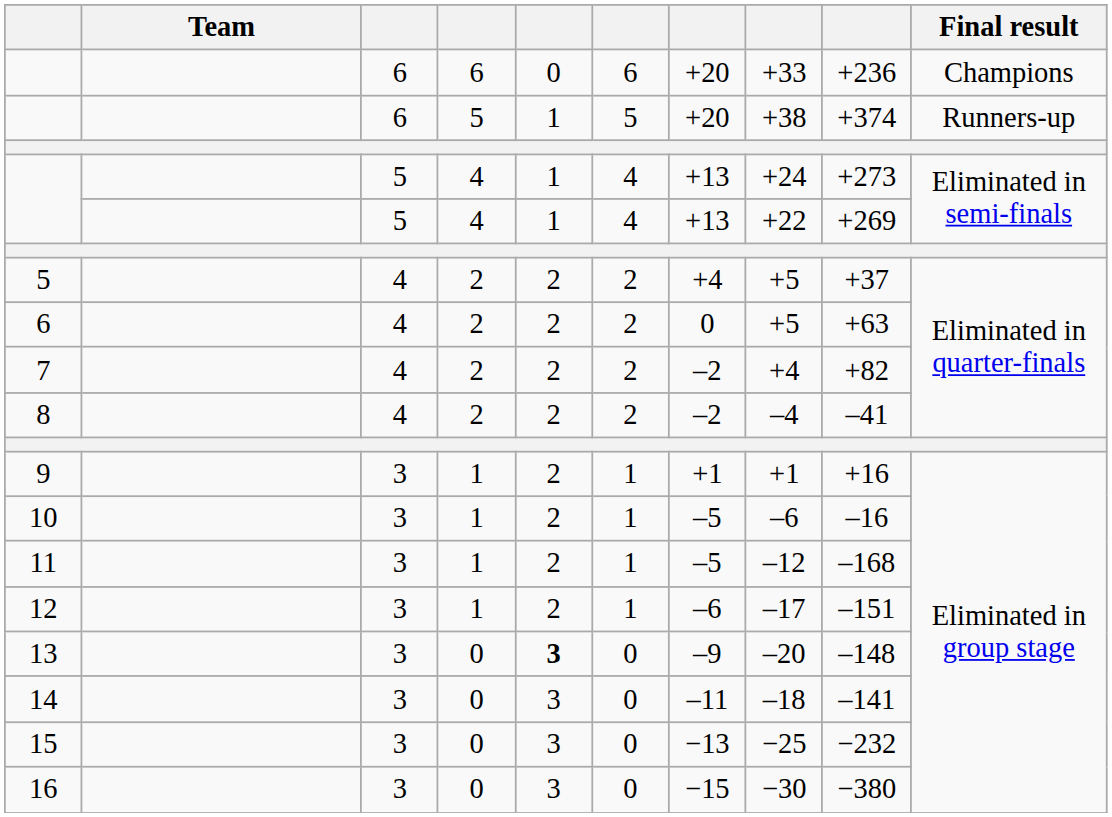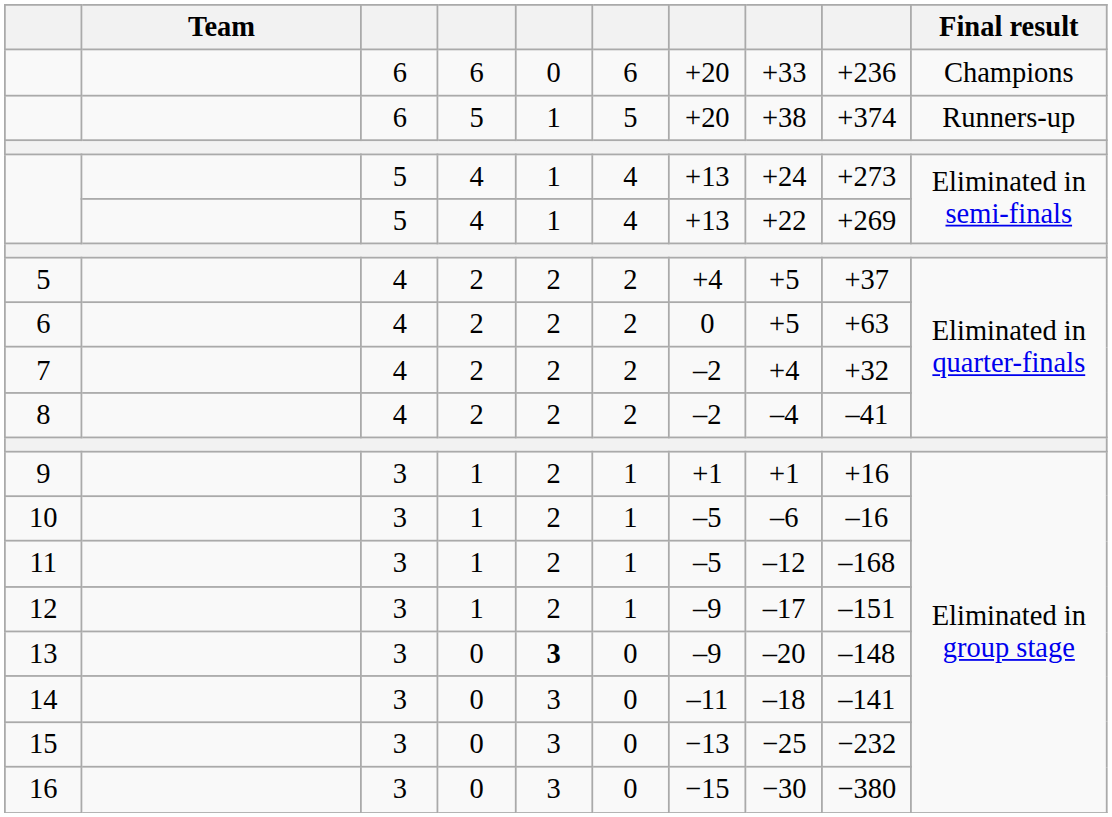7 | column 9: +82 -> +32
12 | column 7: –6 -> –9
